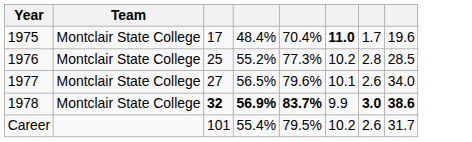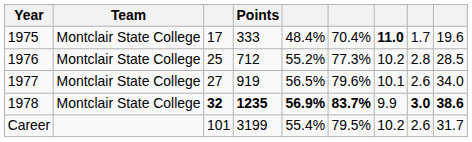+ column: Points | 333 | 712 | 919 | 1235 | 3199
